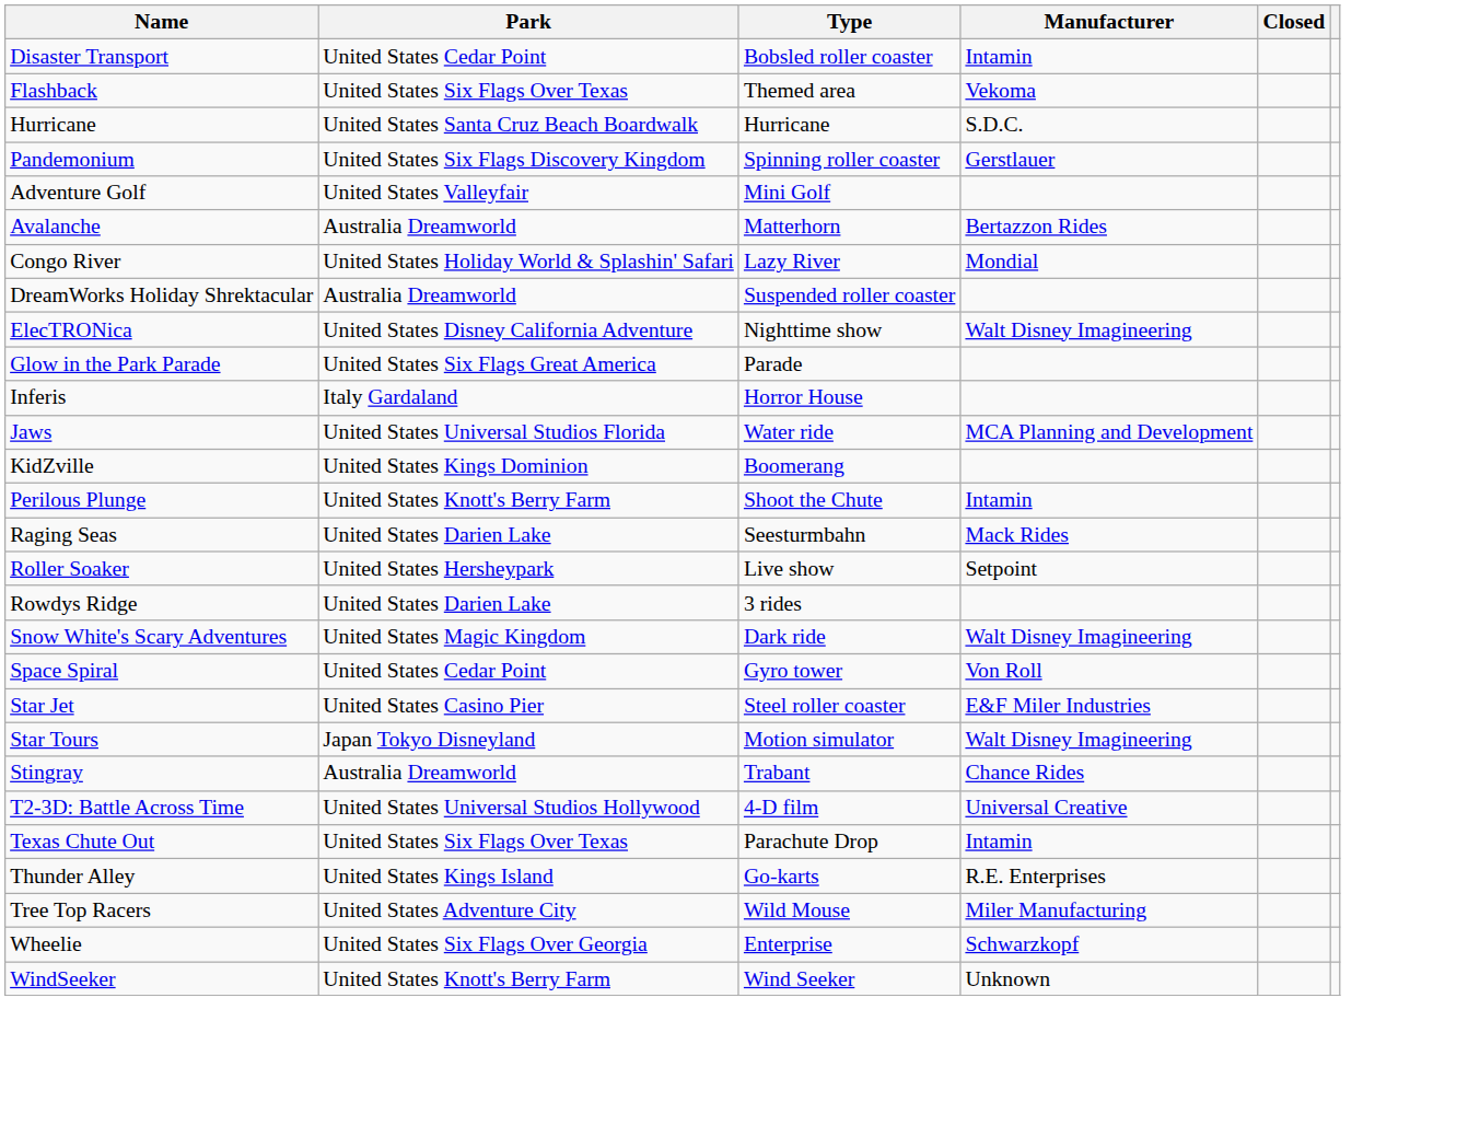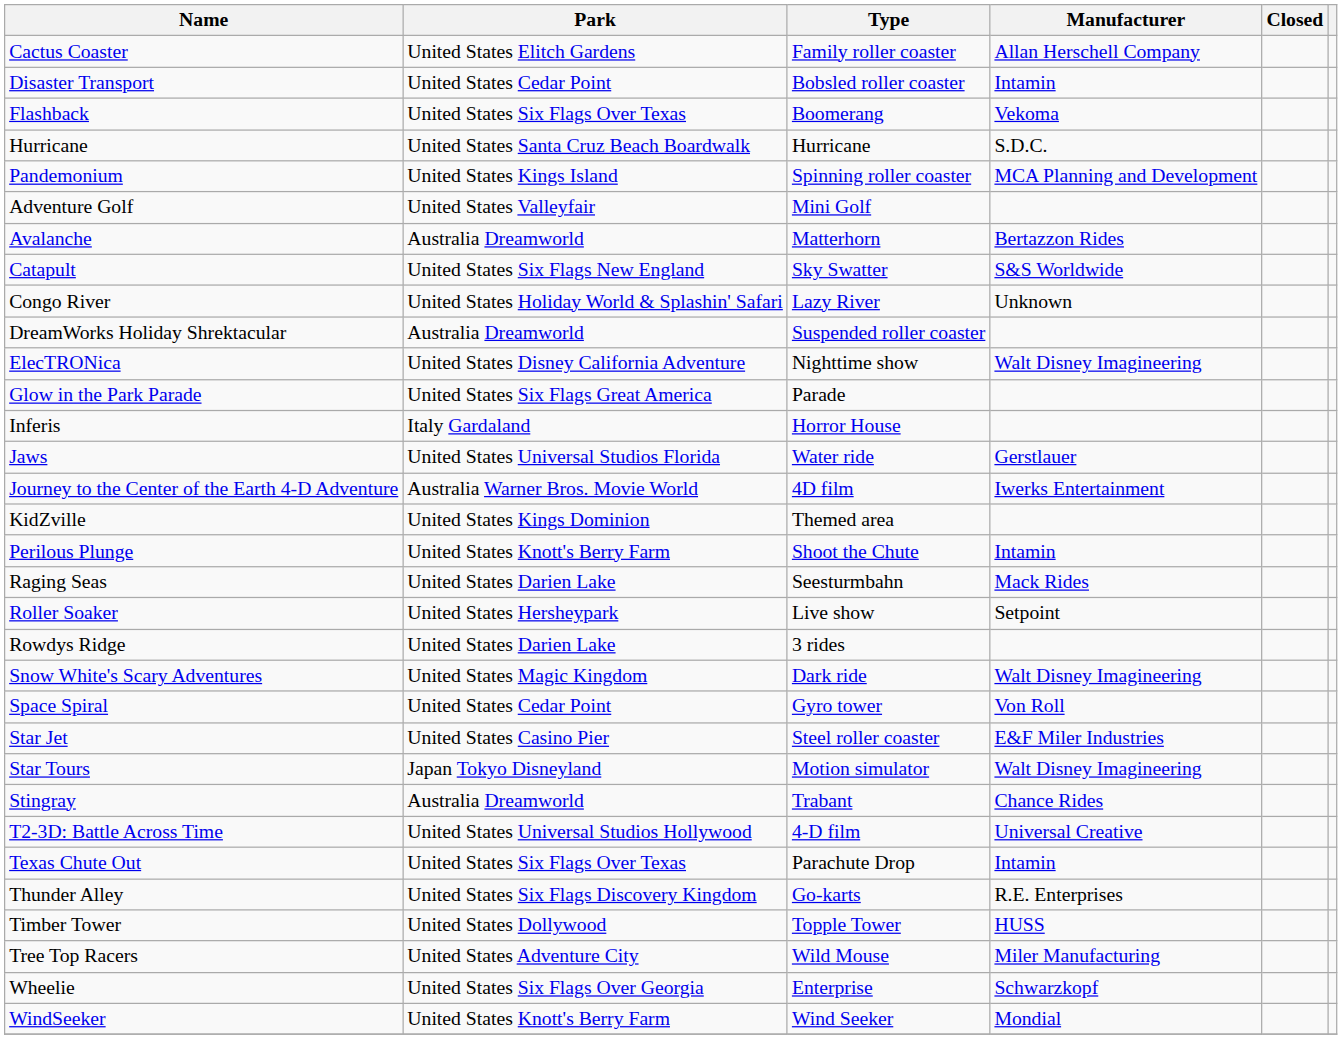+ row: Cactus Coaster | United States Elitch Gardens | Family roller coaster | Allan Herschell Company
Flashback | Type: Themed area -> Boomerang
Pandemonium | Park: United States Six Flags Discovery Kingdom -> United States Kings Island
Pandemonium | Manufacturer: Gerstlauer -> MCA Planning and Development
+ row: Catapult | United States Six Flags New England | Sky Swatter | S&S Worldwide
Congo River | Manufacturer: Mondial -> Unknown
Jaws | Manufacturer: MCA Planning and Development -> Gerstlauer
+ row: Journey to the Center of the Earth 4-D Adventure | Australia Warner Bros. Movie World | 4D film | Iwerks Entertainment
KidZville | Type: Boomerang -> Themed area
Thunder Alley | Park: United States Kings Island -> United States Six Flags Discovery Kingdom
+ row: Timber Tower | United States Dollywood | Topple Tower | HUSS
WindSeeker | Manufacturer: Unknown -> Mondial
